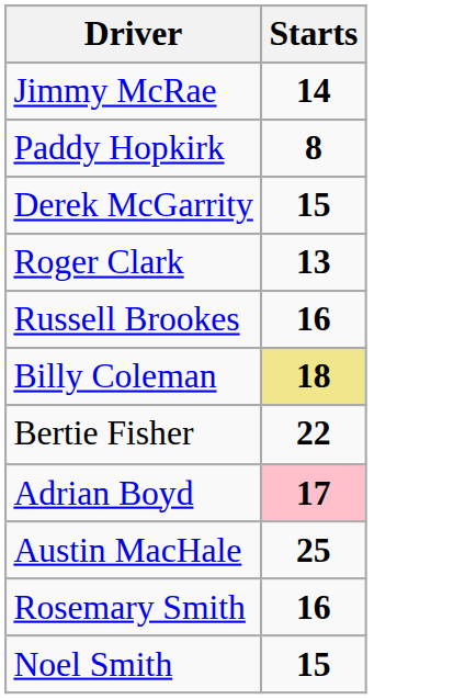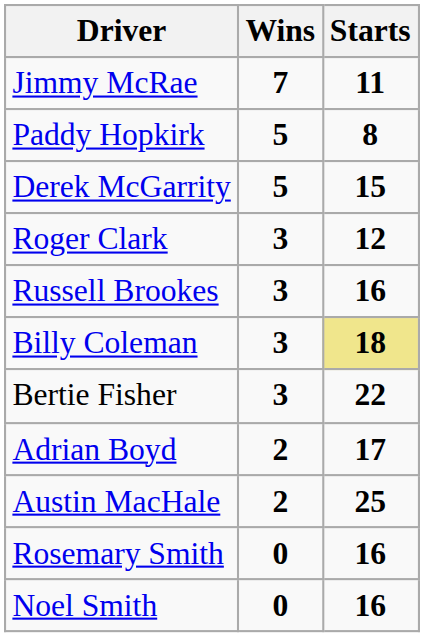+ column: Wins | 7 | 5 | 5 | 3 | 3 | 3 | 3 | 2 | 2 | 0 | 0
Jimmy McRae | Starts: 14 -> 11
Roger Clark | Starts: 13 -> 12
Adrian Boyd | Starts: pink background -> no background
Noel Smith | Starts: 15 -> 16
